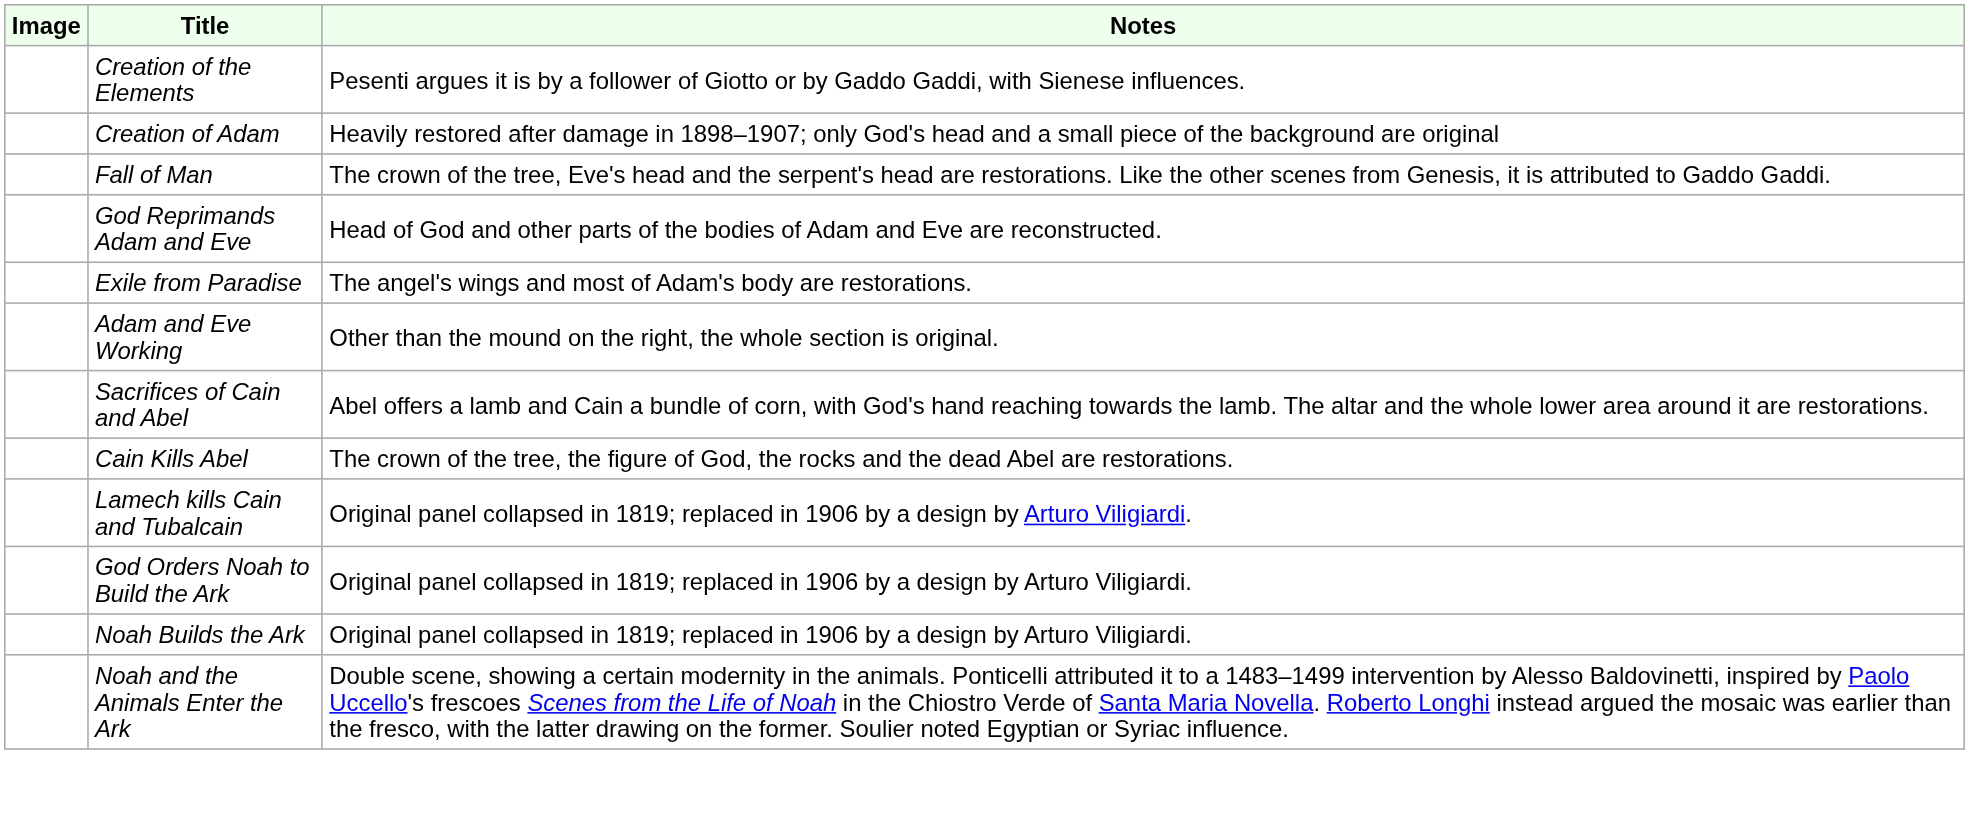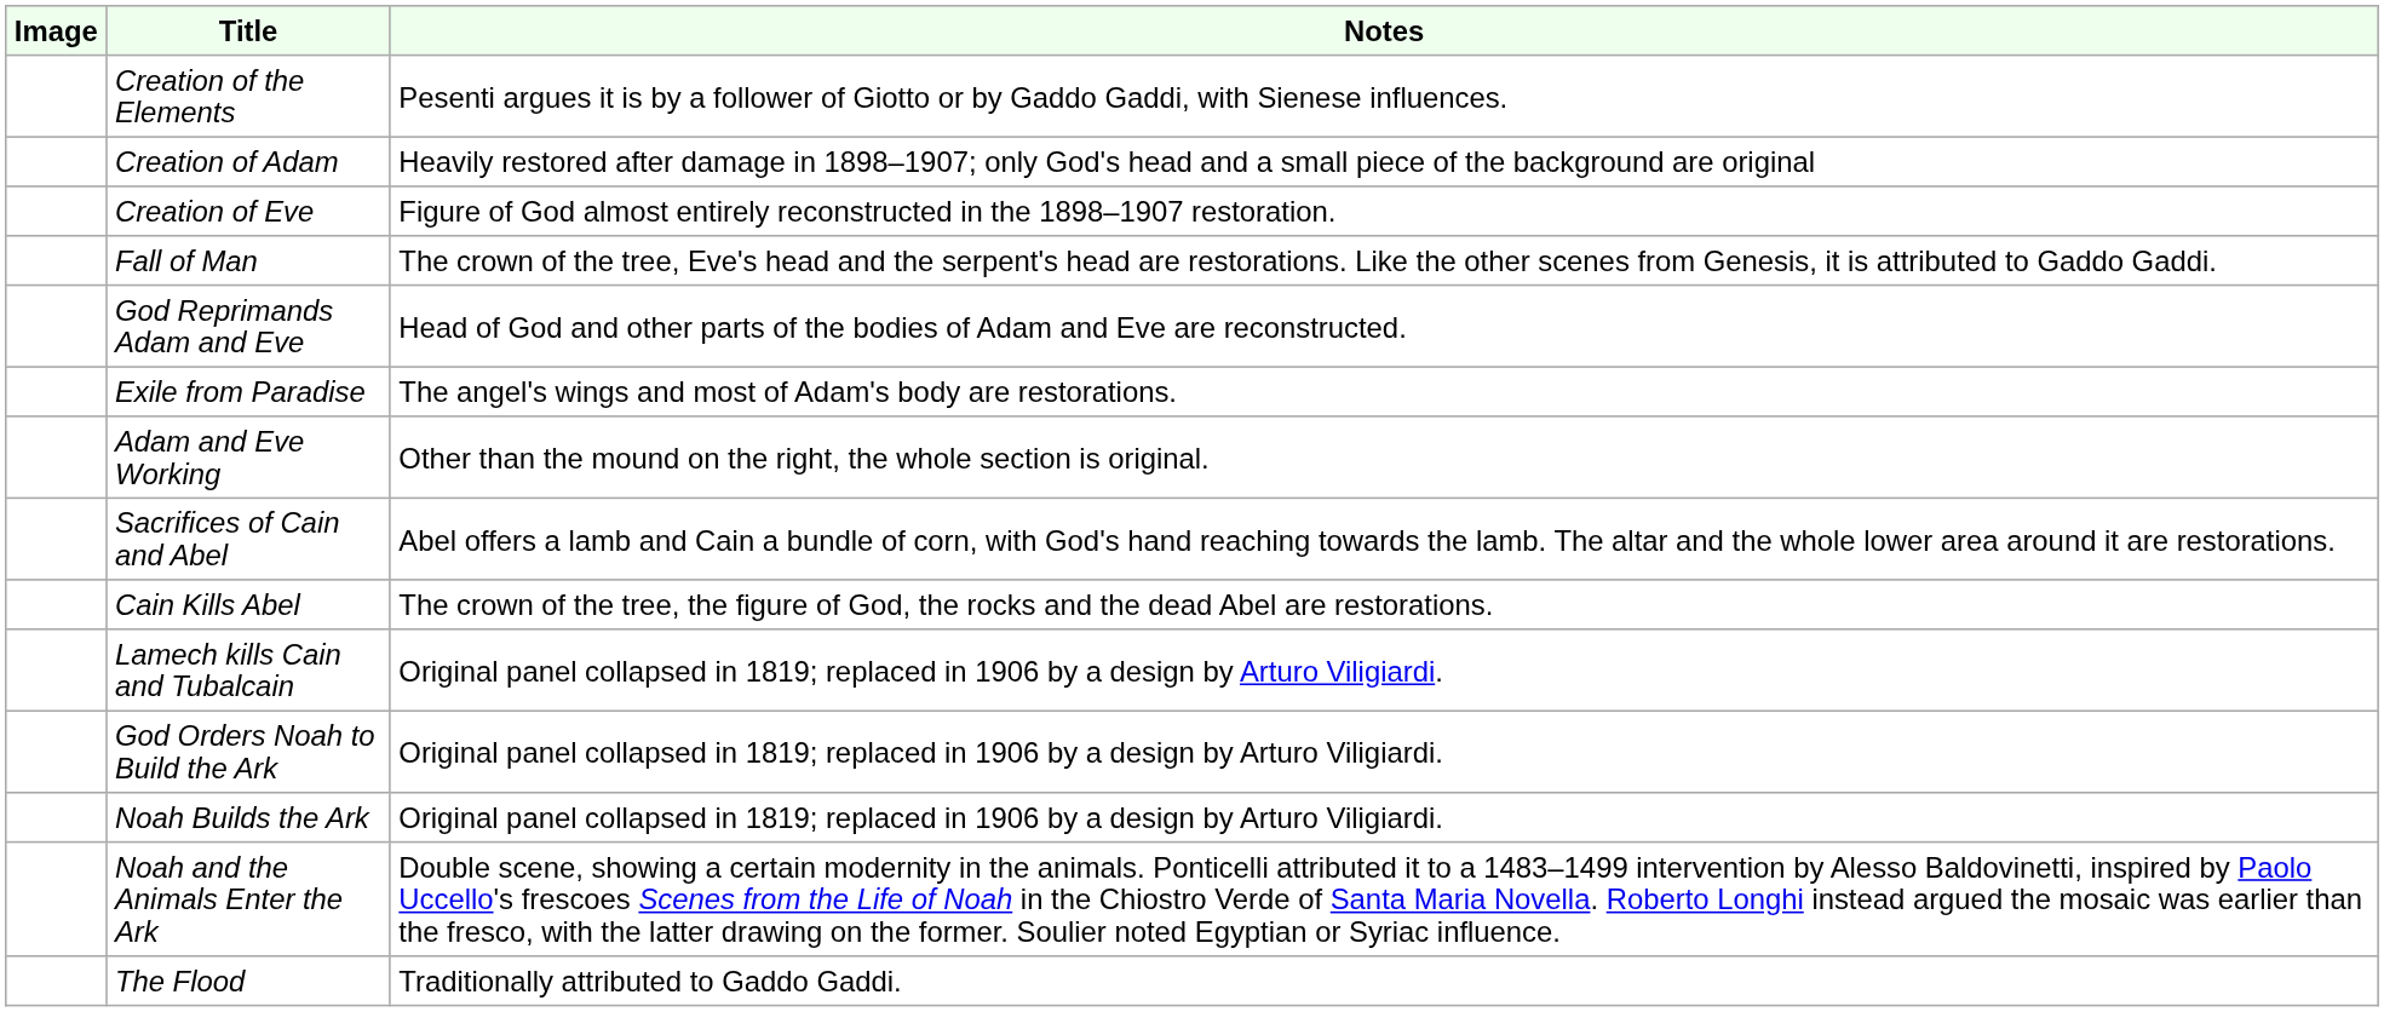+ row: Creation of Eve | Figure of God almost entirely reconstructed in the 1898–1907 restoration.
+ row: The Flood | Traditionally attributed to Gaddo Gaddi.
